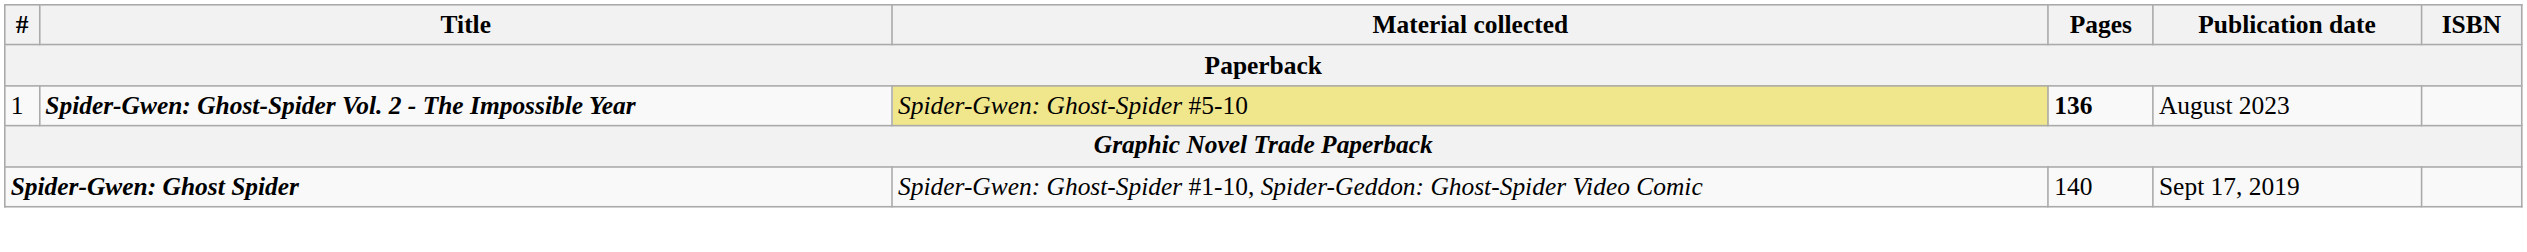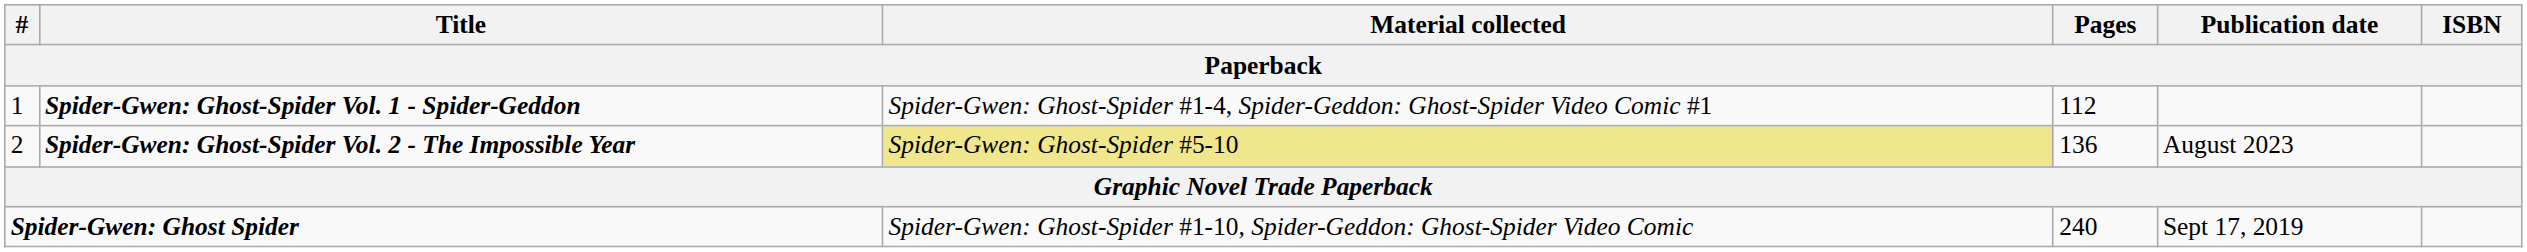+ row: 1 | Spider-Gwen: Ghost-Spider Vol. 1 - Spider-Geddon | Spider-Gwen: Ghost-Spider #1-4, Spider-Geddon: Ghost-Spider Video Comic #1 | 112
Spider-Gwen: Ghost-Spider Vol. 2 - The Impossible Year | #: 1 -> 2
Spider-Gwen: Ghost-Spider Vol. 2 - The Impossible Year | Pages: bold -> normal
Spider-Gwen: Ghost Spider | Pages: 140 -> 240
